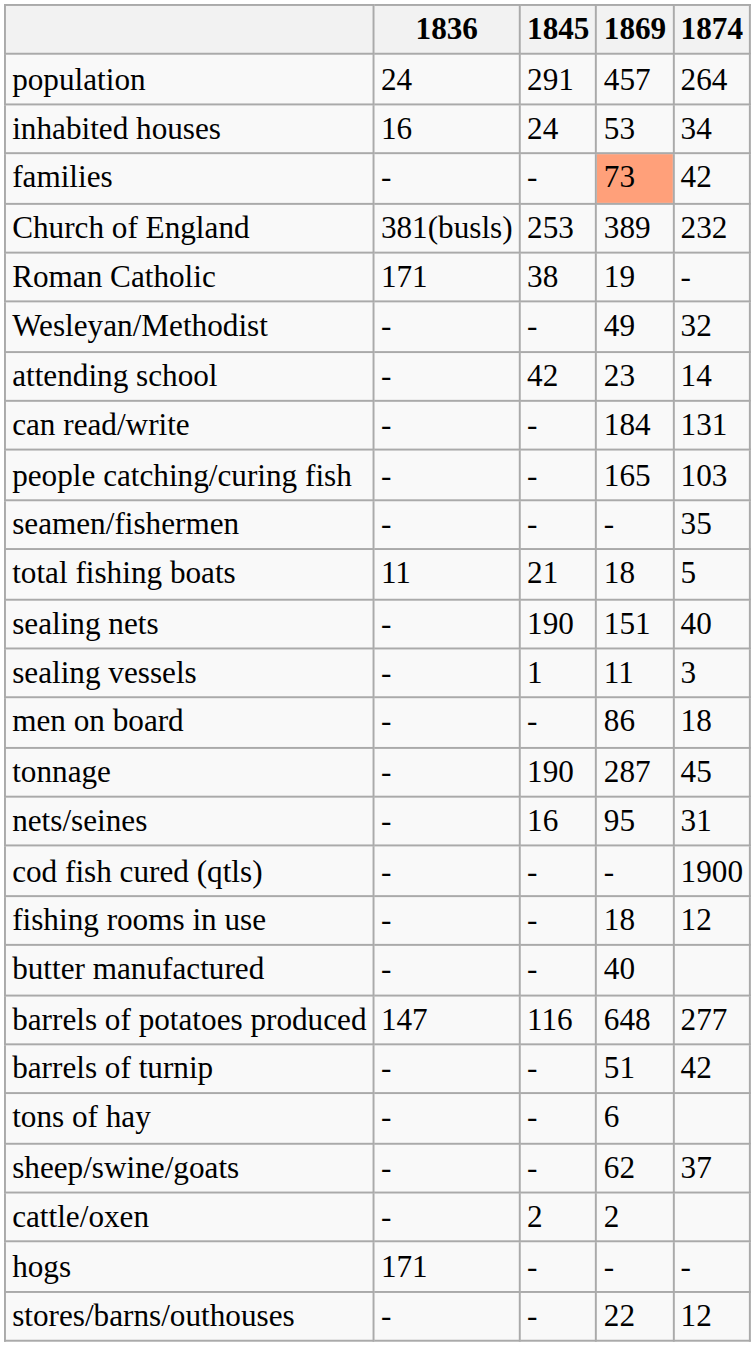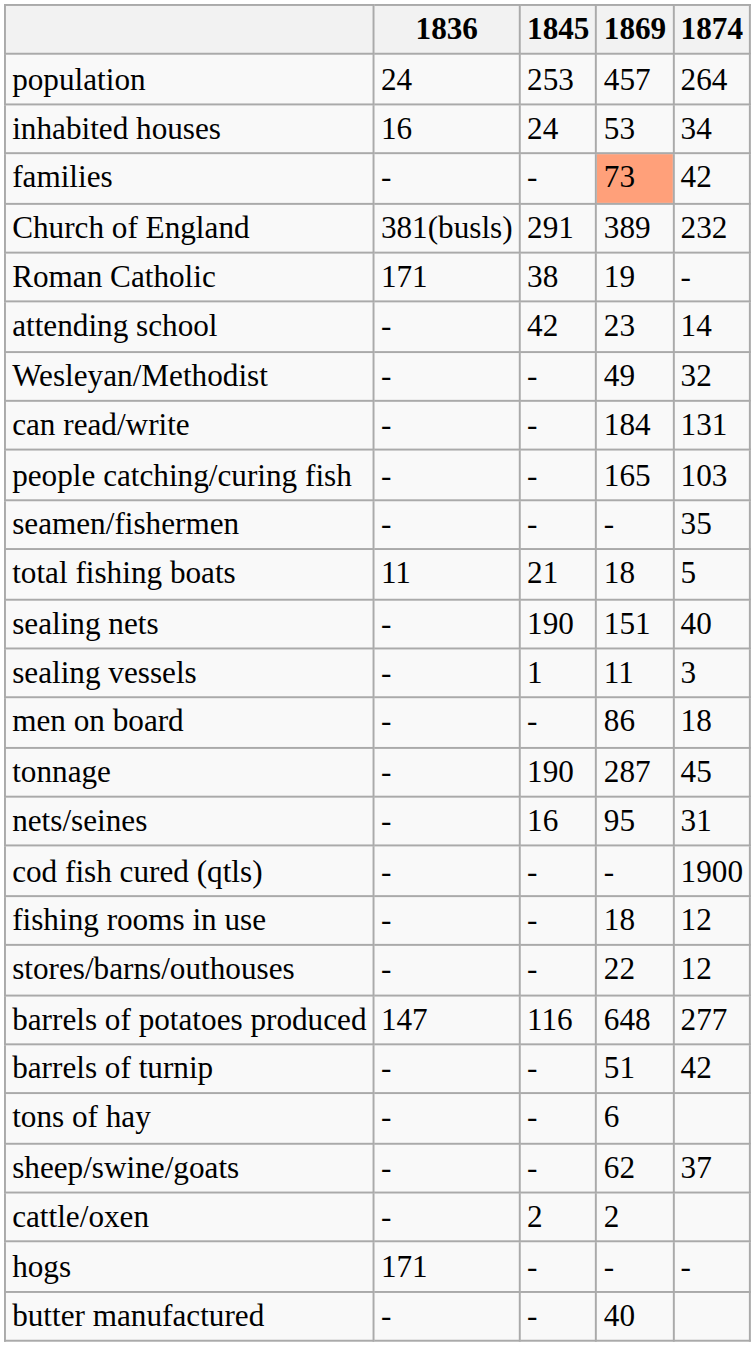population | 1845: 291 -> 253
Church of England | 1845: 253 -> 291
rows swapped: Wesleyan/Methodist <-> attending school
rows swapped: stores/barns/outhouses <-> butter manufactured
